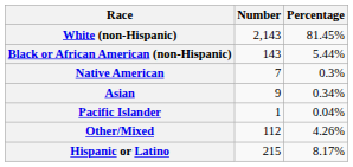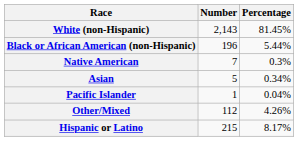Black or African American (non-Hispanic) | Number: 143 -> 196
Asian | Number: 9 -> 5
